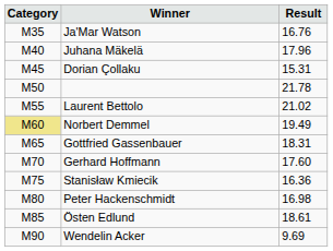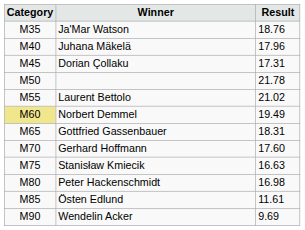Ja'Mar Watson | Result: 16.76 -> 18.76
Dorian Çollaku | Result: 15.31 -> 17.31
Stanisław Kmiecik | Result: 16.36 -> 16.63
Östen Edlund | Result: 18.61 -> 11.61
